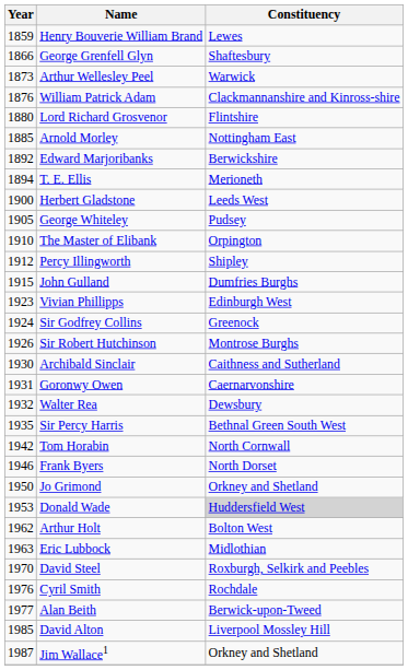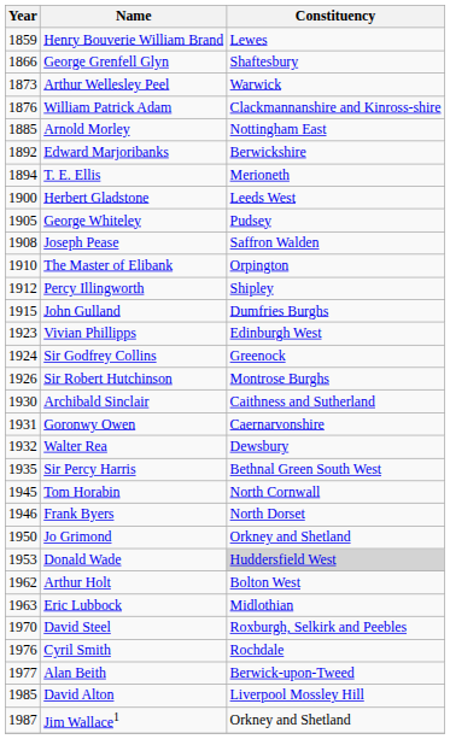- row: 1880 | Lord Richard Grosvenor | Flintshire
+ row: 1908 | Joseph Pease | Saffron Walden
Tom Horabin | Year: 1942 -> 1945
